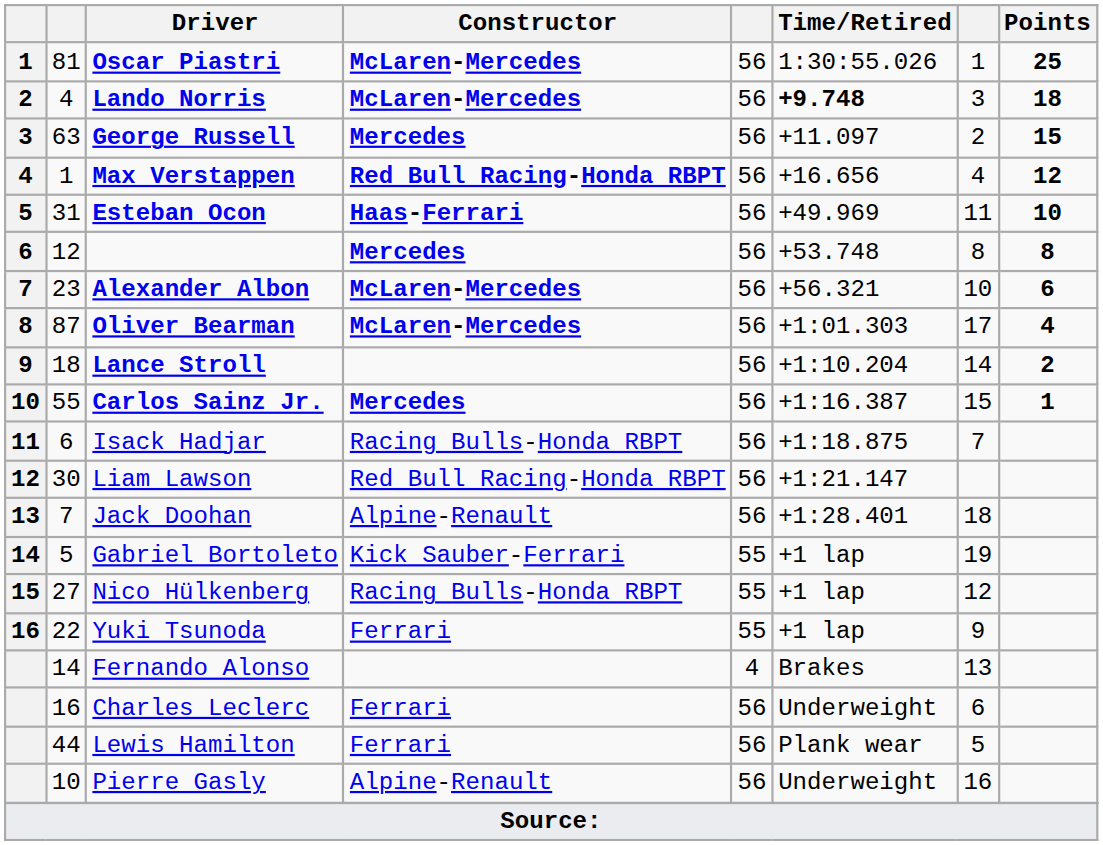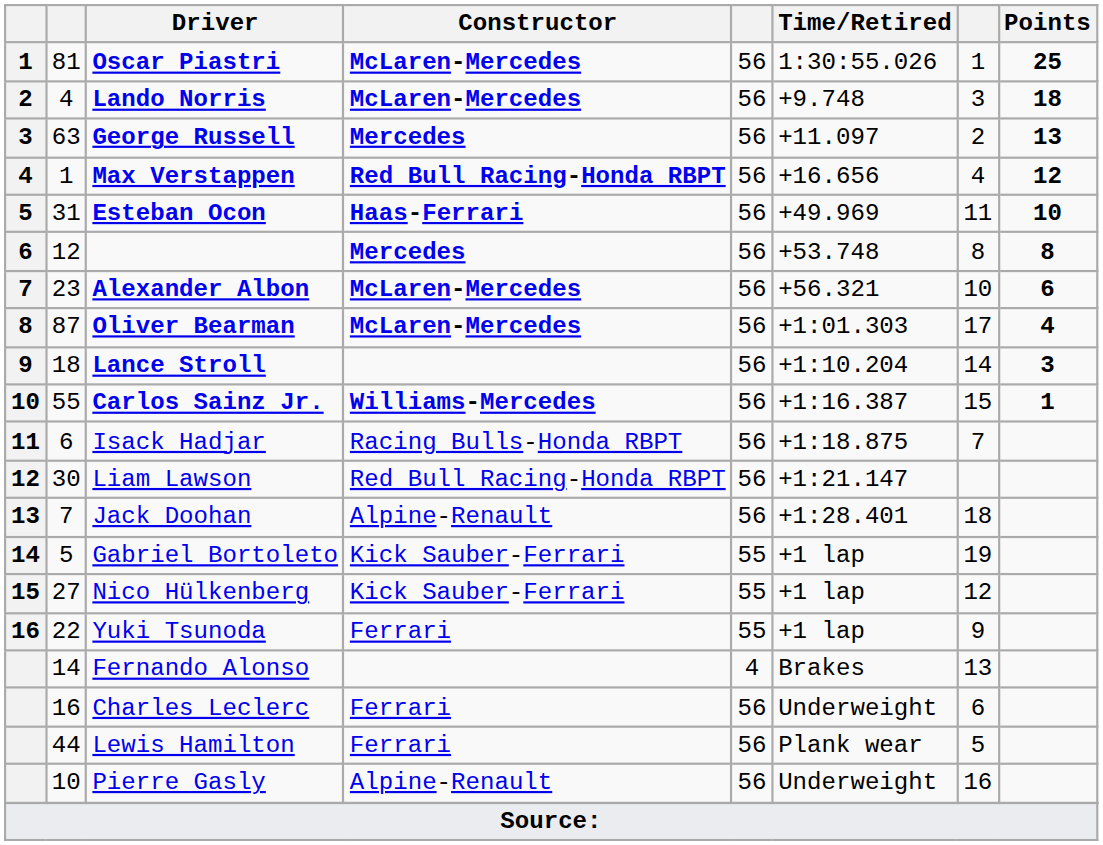Lando Norris | Time/Retired: bold -> normal
George Russell | Points: 15 -> 13
Lance Stroll | Points: 2 -> 3
Carlos Sainz Jr. | Constructor: Mercedes -> Williams-Mercedes
Nico Hülkenberg | Constructor: Racing Bulls-Honda RBPT -> Kick Sauber-Ferrari
